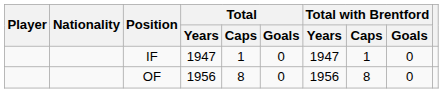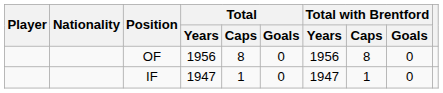rows swapped: IF <-> OF
